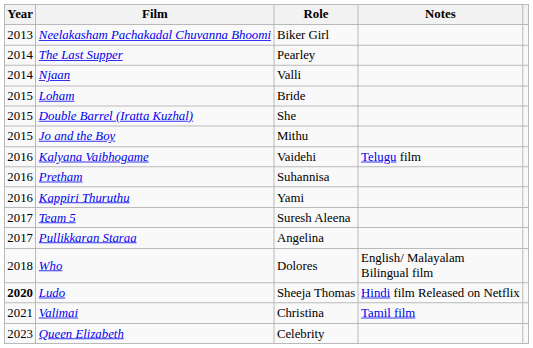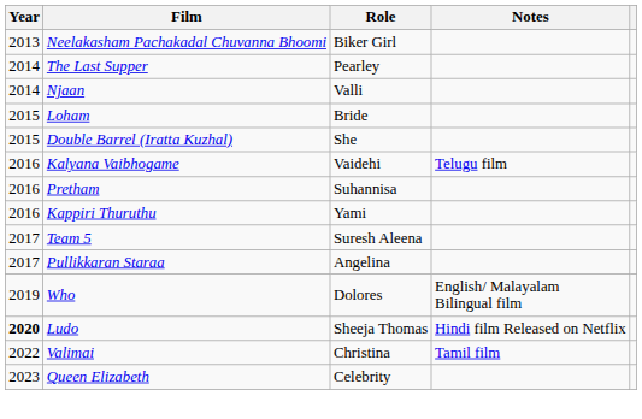- row: 2015 | Jo and the Boy | Mithu
Who | Year: 2018 -> 2019
Valimai | Year: 2021 -> 2022
